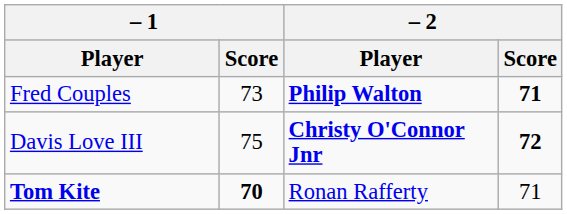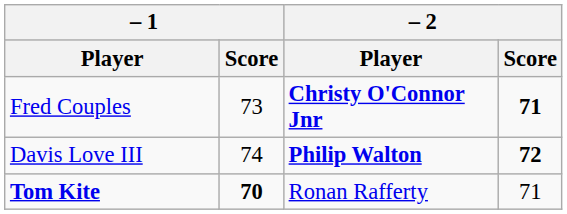Fred Couples | – 2 / Player: Philip Walton -> Christy O'Connor Jnr
Davis Love III | – 1 / Score: 75 -> 74
Davis Love III | – 2 / Player: Christy O'Connor Jnr -> Philip Walton
